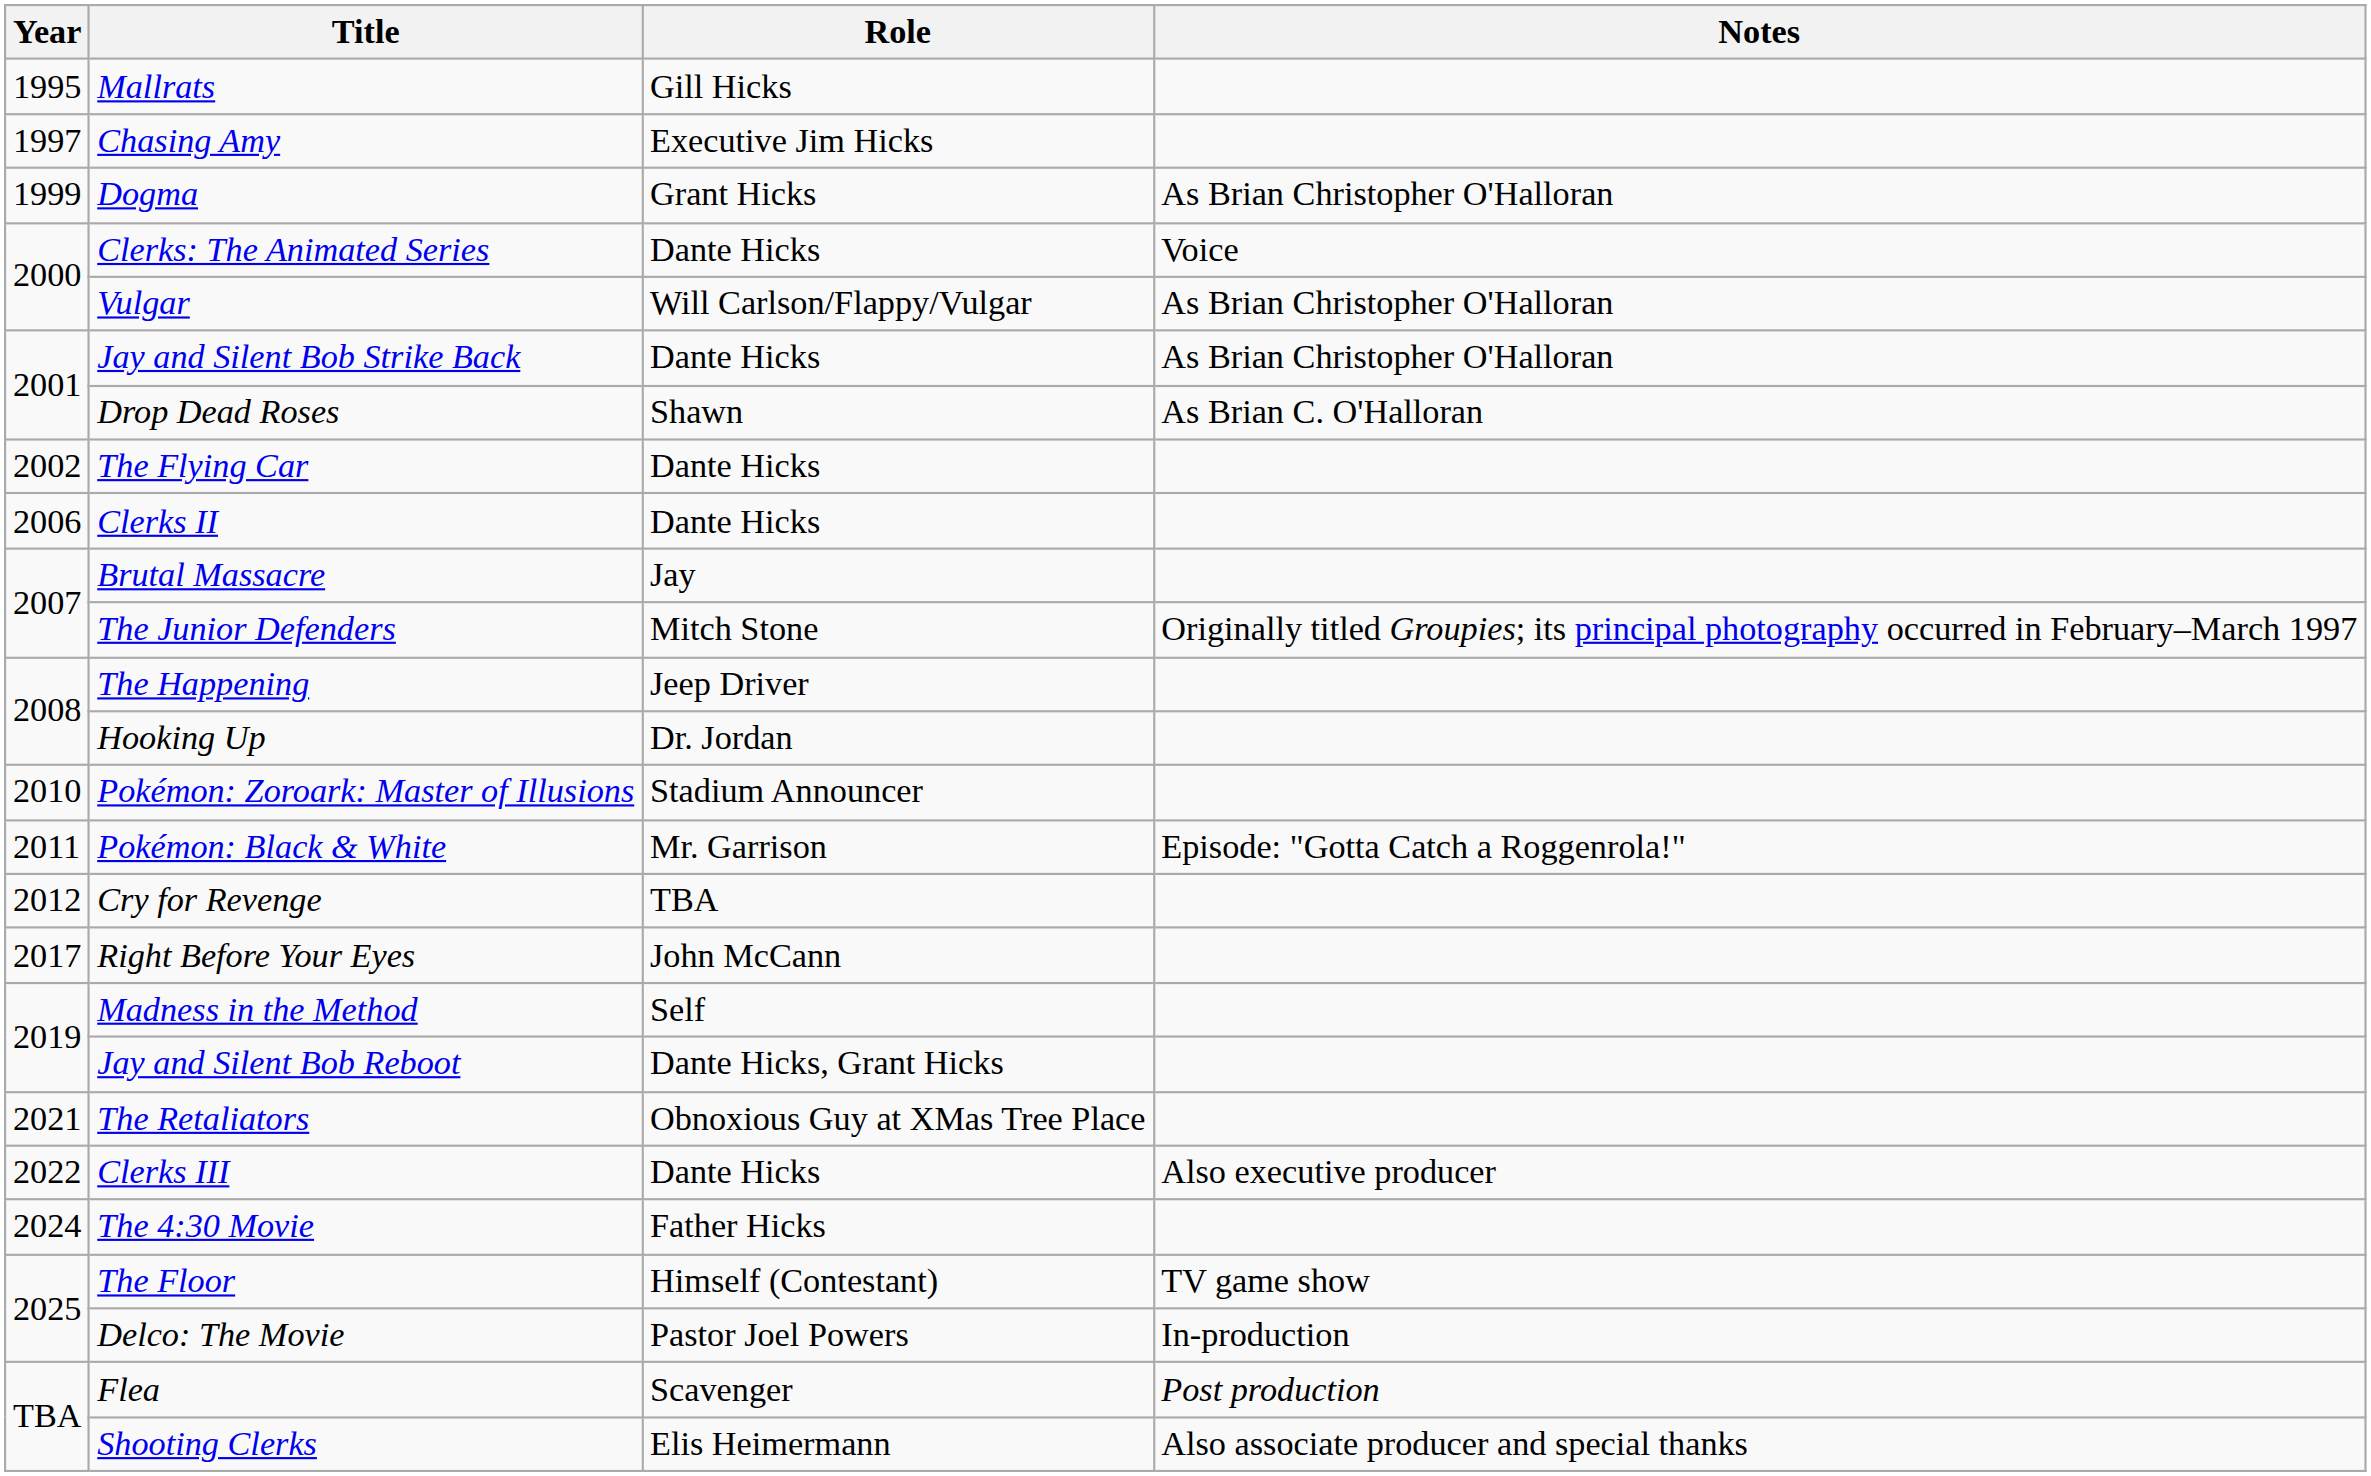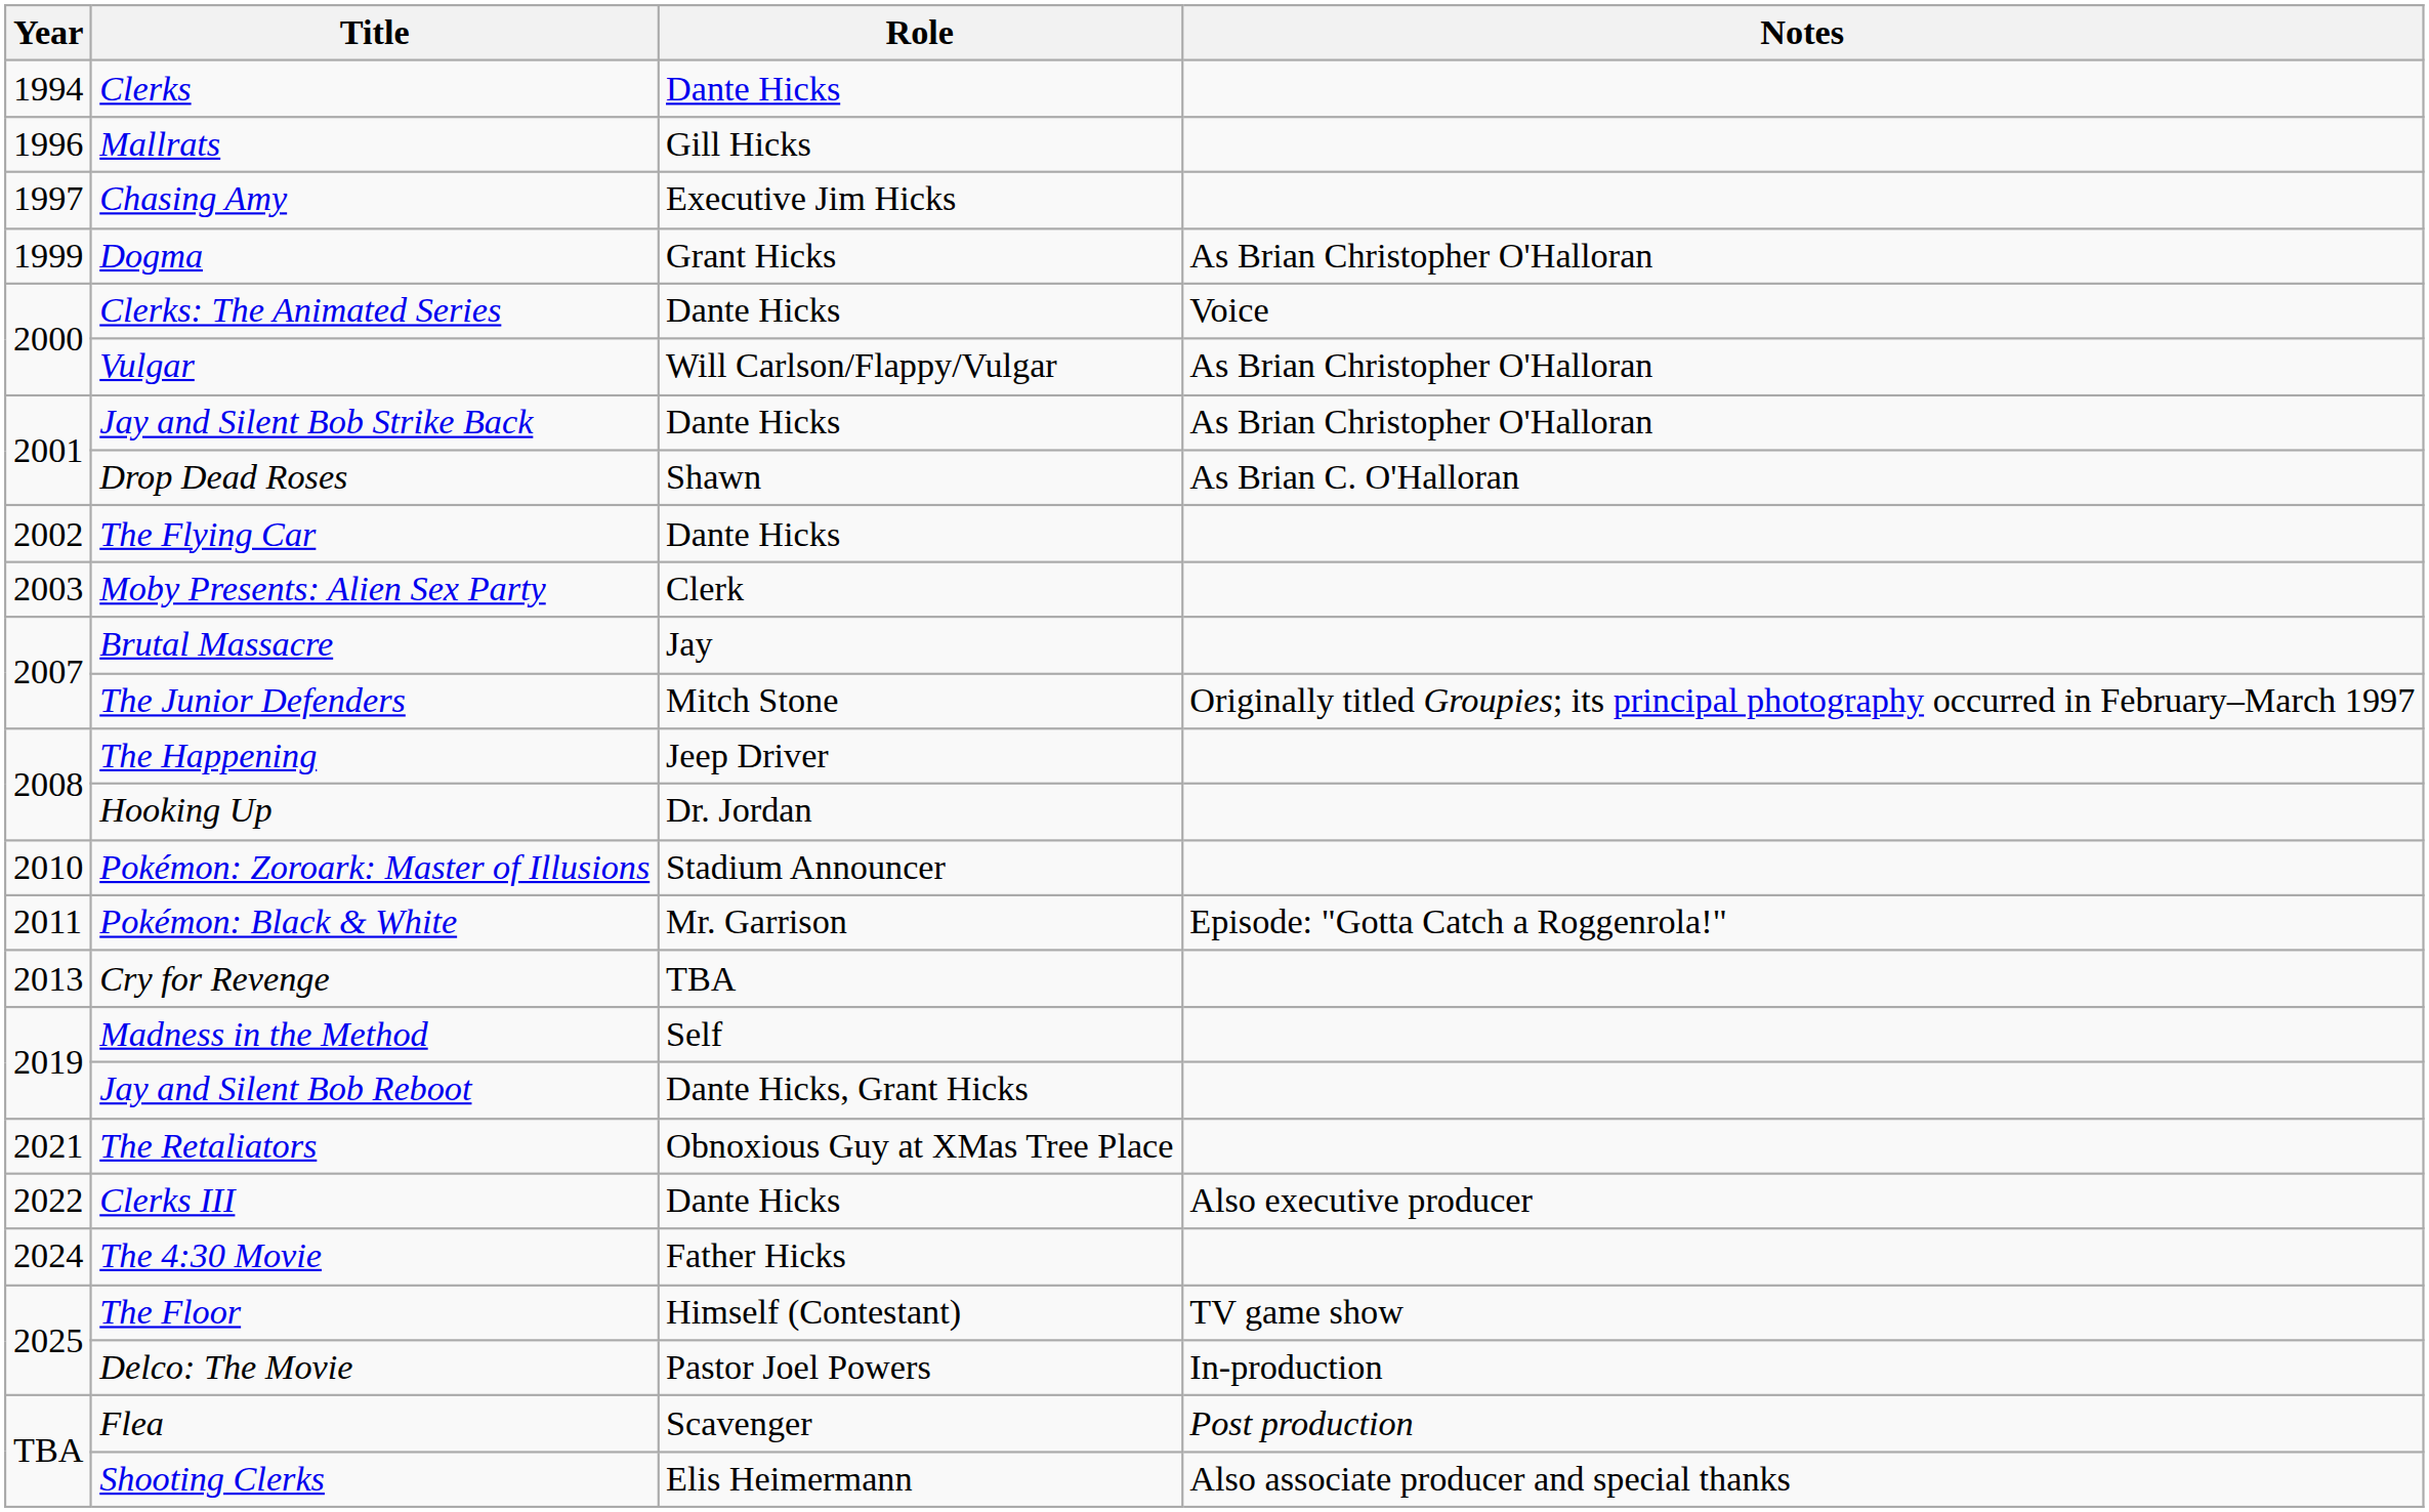+ row: 1994 | Clerks | Dante Hicks
Mallrats | Year: 1995 -> 1996
+ row: 2003 | Moby Presents: Alien Sex Party | Clerk
- row: 2006 | Clerks II | Dante Hicks
Cry for Revenge | Year: 2012 -> 2013
- row: 2017 | Right Before Your Eyes | John McCann
